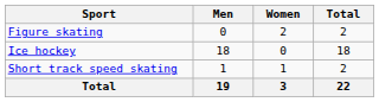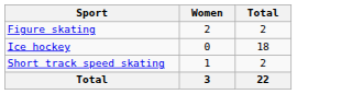- column: Men | 0 | 18 | 1 | 19
